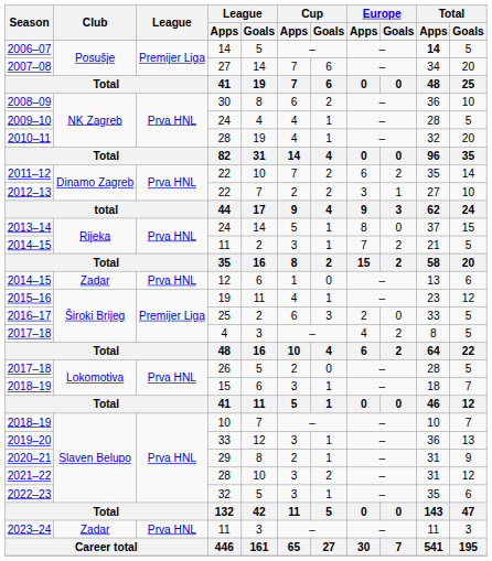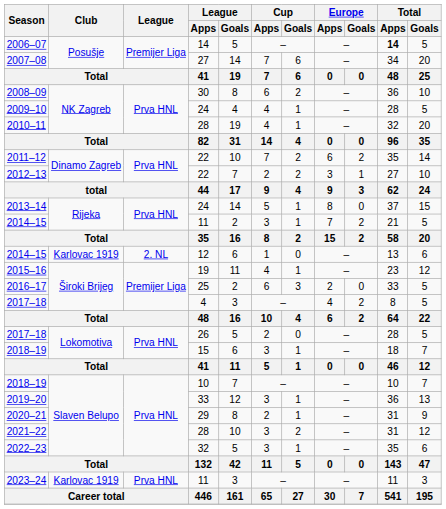2014–15 / 12 | Club: Zadar -> Karlovac 1919
2014–15 / 12 | League: Prva HNL -> 2. NL
2023–24 | Club: Zadar -> Karlovac 1919
